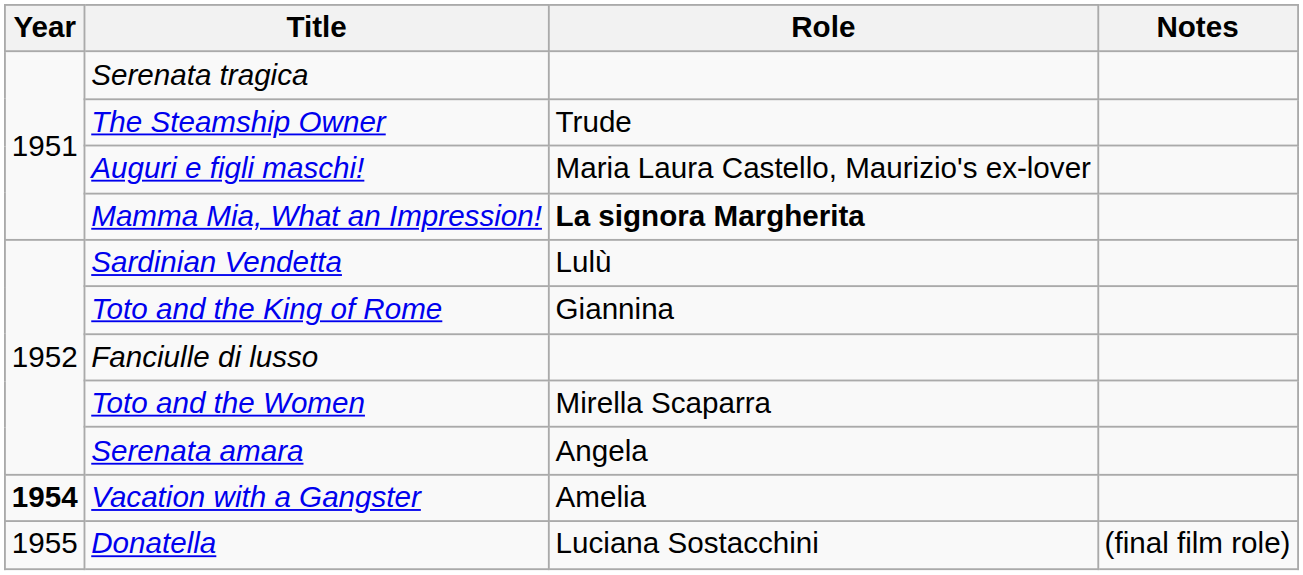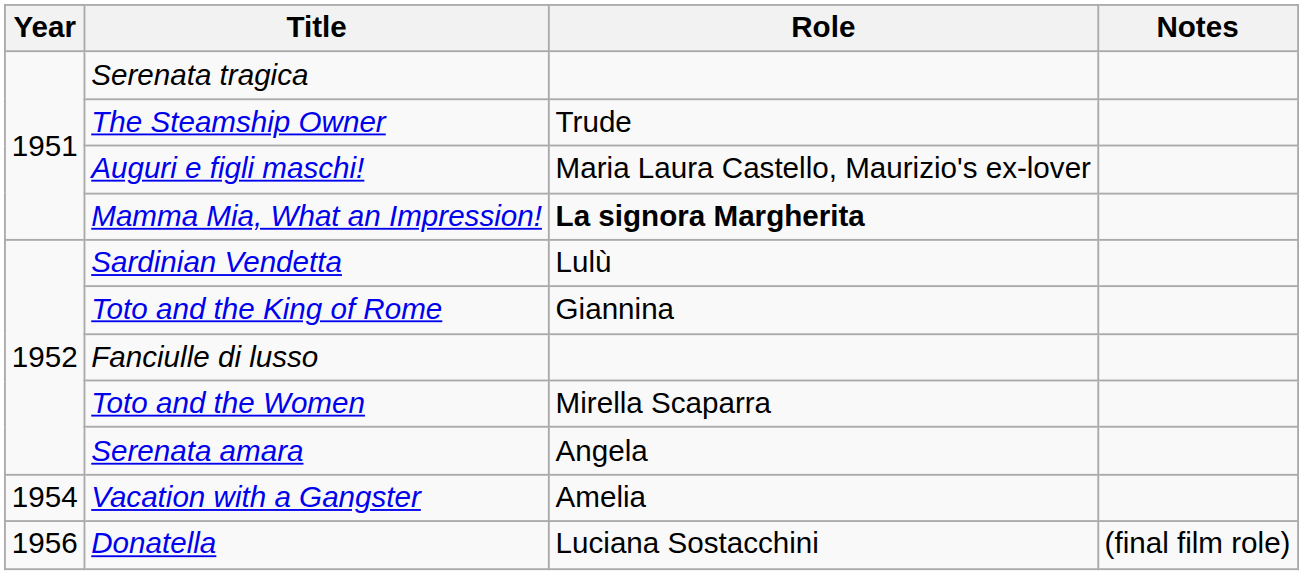Vacation with a Gangster | Year: bold -> normal
Donatella | Year: 1955 -> 1956
